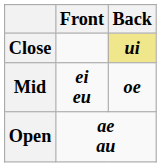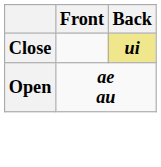- row: Mid | ei eu | oe
